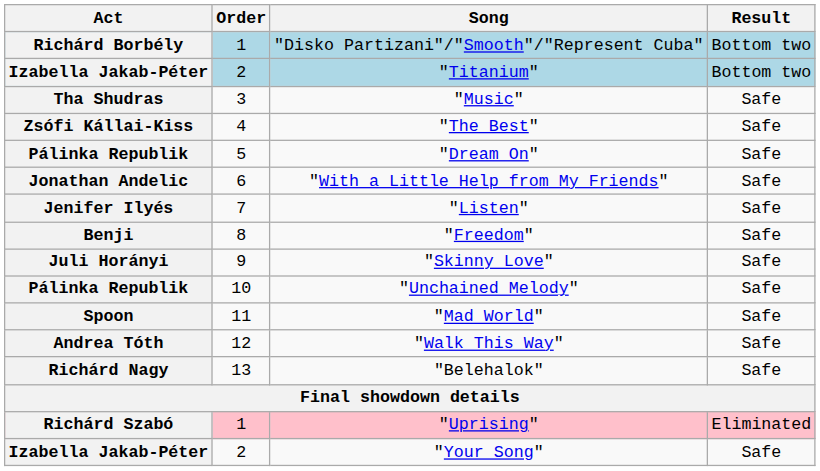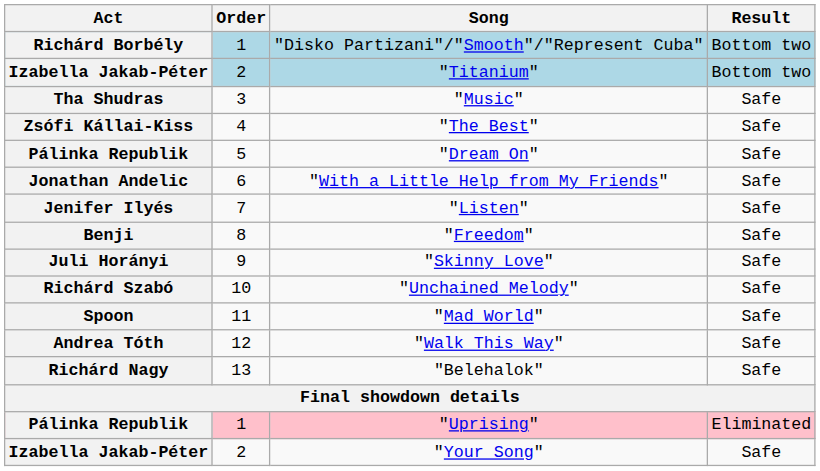"Unchained Melody" | Act: Pálinka Republik -> Richárd Szabó
"Uprising" | Act: Richárd Szabó -> Pálinka Republik
